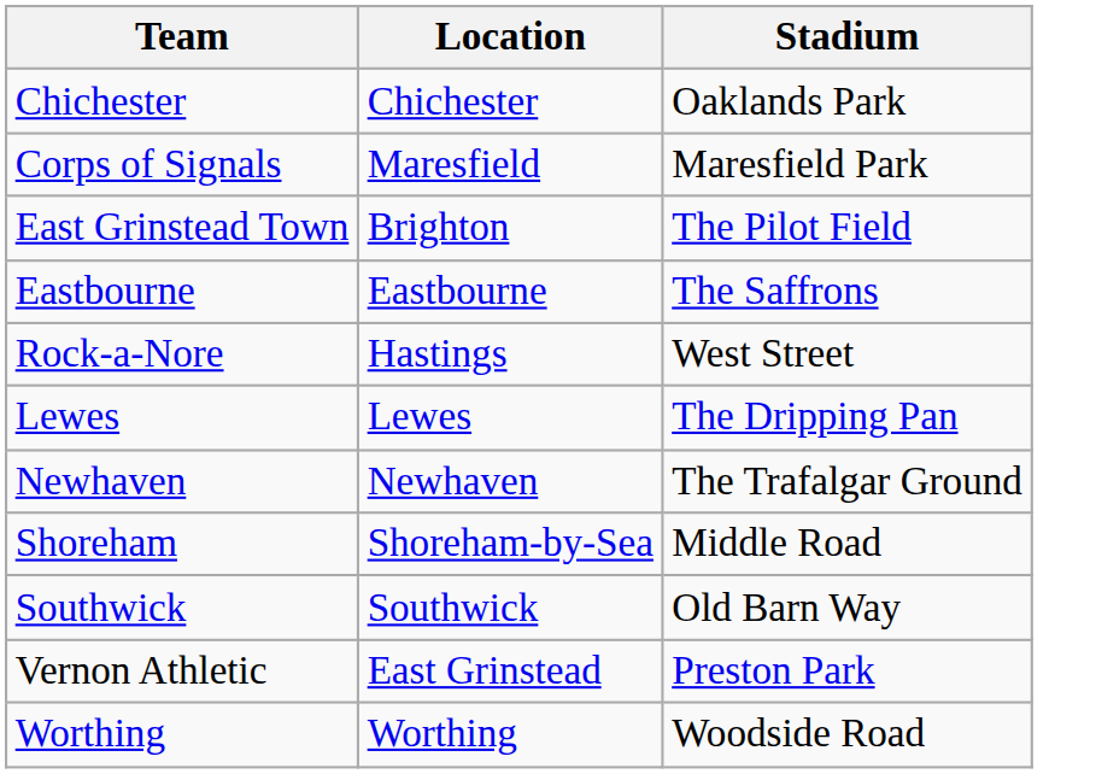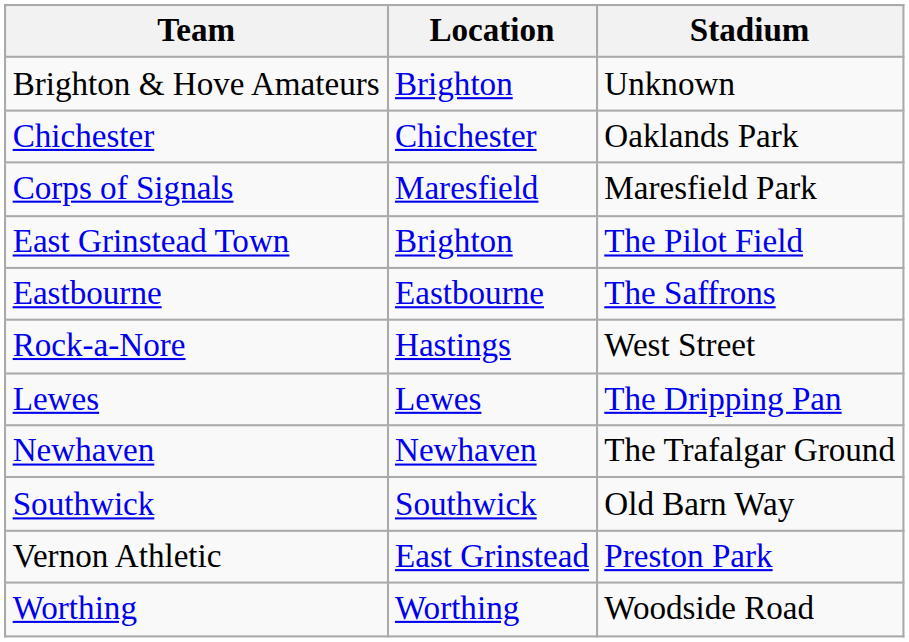+ row: Brighton & Hove Amateurs | Brighton | Unknown
- row: Shoreham | Shoreham-by-Sea | Middle Road
